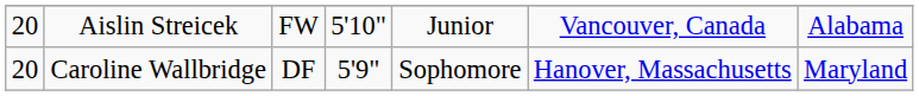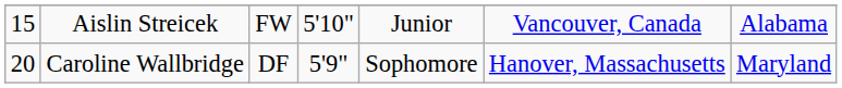Aislin Streicek | column 1: 20 -> 15
